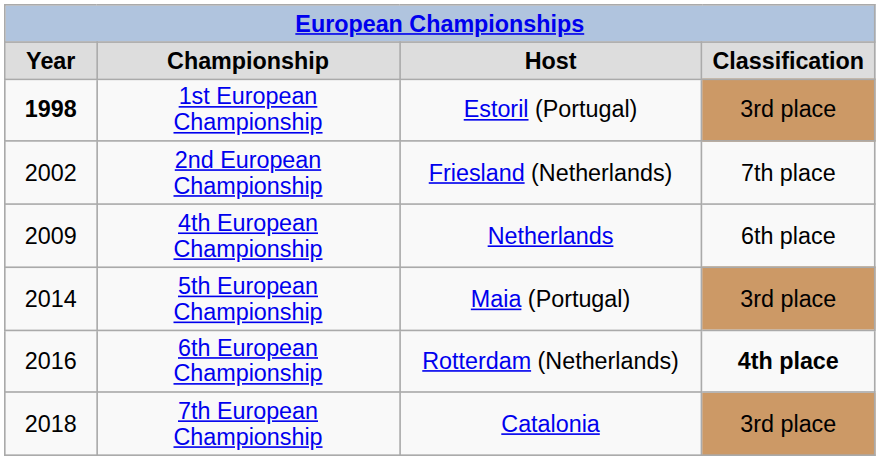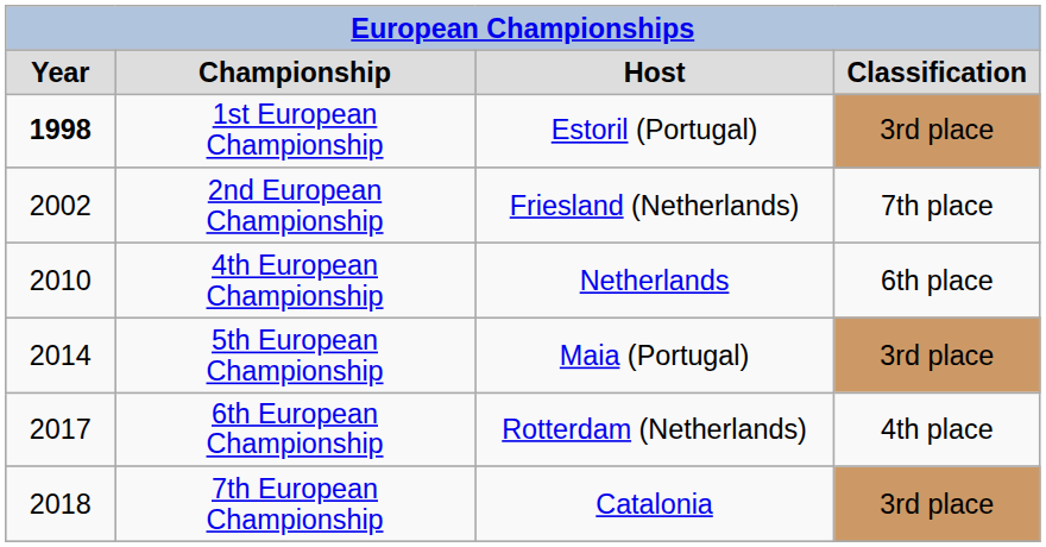4th European Championship | column 1: 2009 -> 2010
6th European Championship | column 1: 2016 -> 2017
6th European Championship | column 4: bold -> normal
